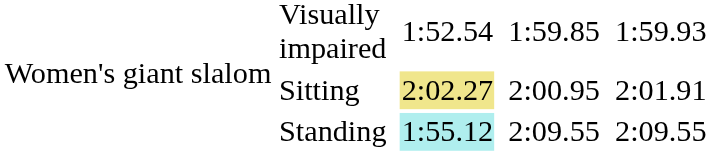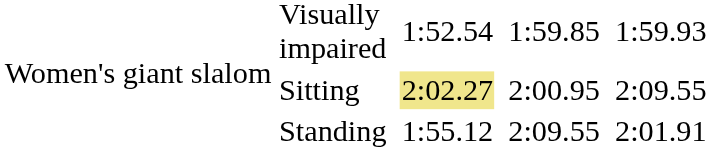Sitting | column 8: 2:01.91 -> 2:09.55
Standing | column 4: paleturquoise background -> no background
Standing | column 8: 2:09.55 -> 2:01.91
